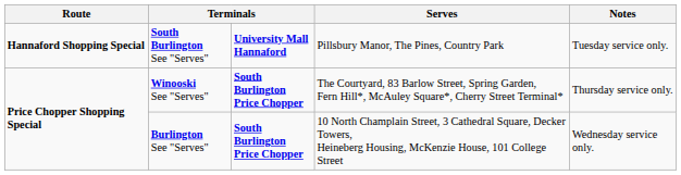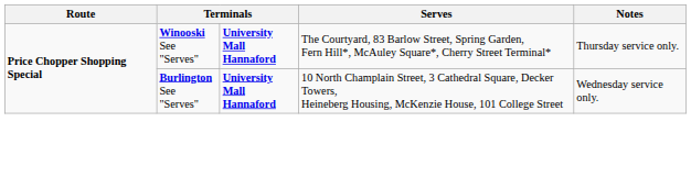- row: Hannaford Shopping Special | South Burlington See "Serves" | University Mall Hannaford | Pillsbury Manor, The Pines, Country Park | Tuesday service only.
Winooski See "Serves" | column 3: South Burlington Price Chopper -> University Mall Hannaford
Burlington See "Serves" | column 3: South Burlington Price Chopper -> University Mall Hannaford
